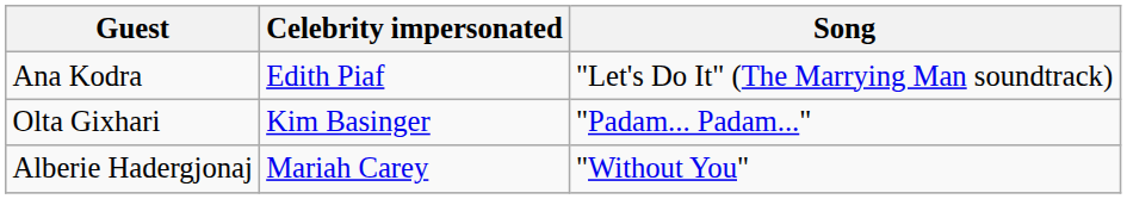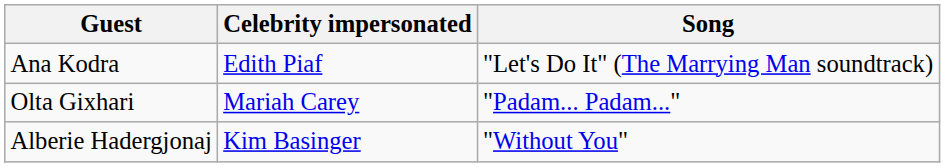Olta Gixhari | Celebrity impersonated: Kim Basinger -> Mariah Carey
Alberie Hadergjonaj | Celebrity impersonated: Mariah Carey -> Kim Basinger
